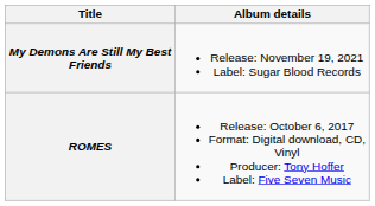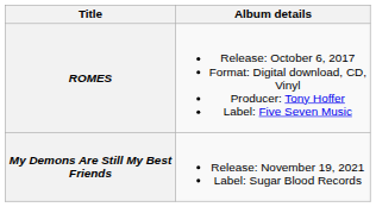rows swapped: ROMES <-> My Demons Are Still My Best Friends
